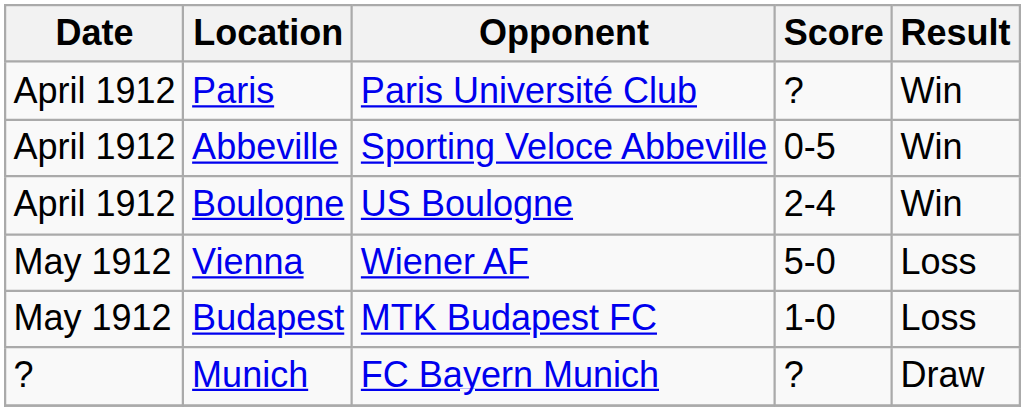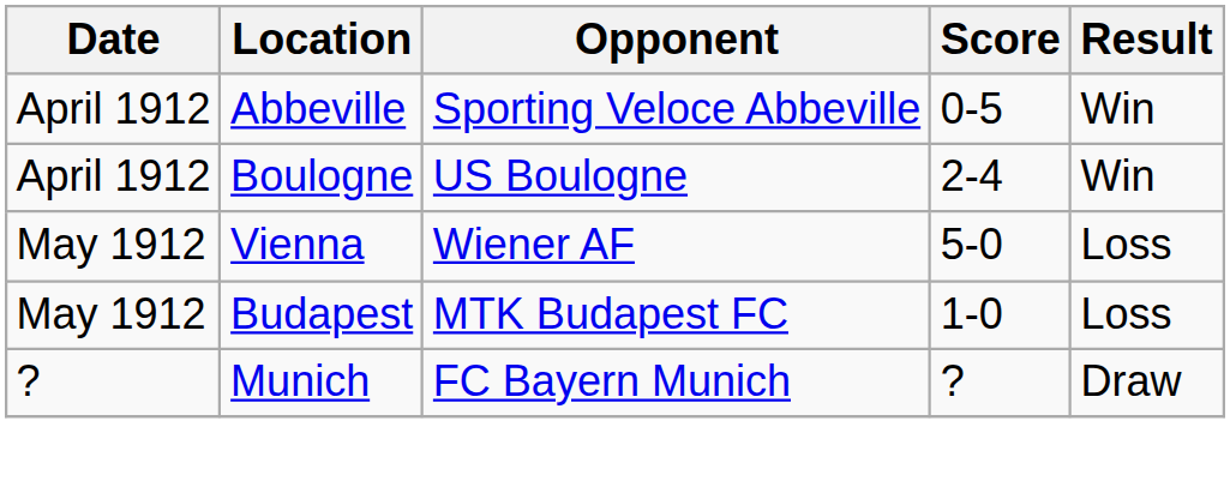- row: April 1912 | Paris | Paris Université Club | ? | Win
